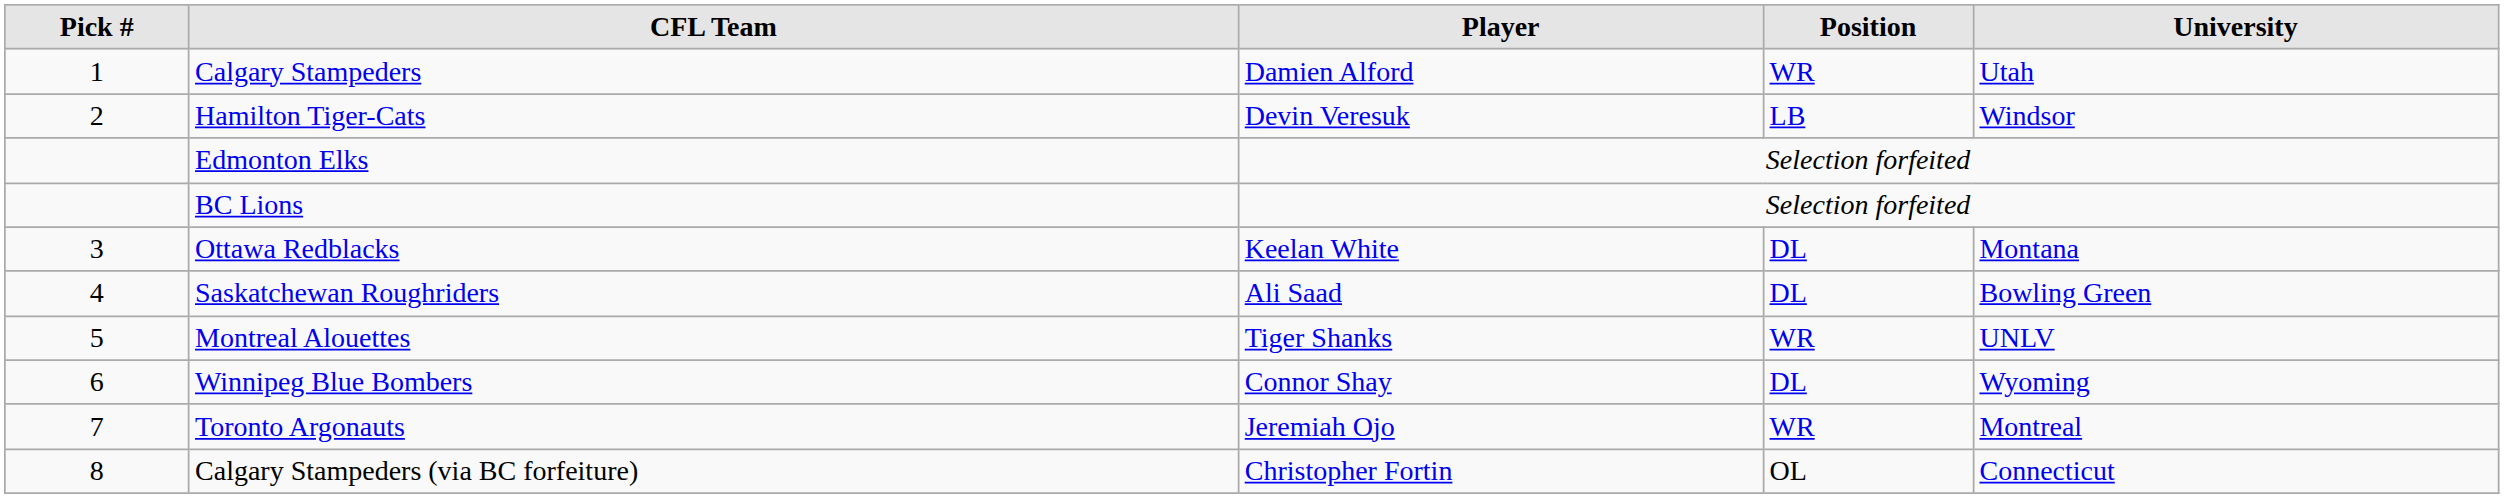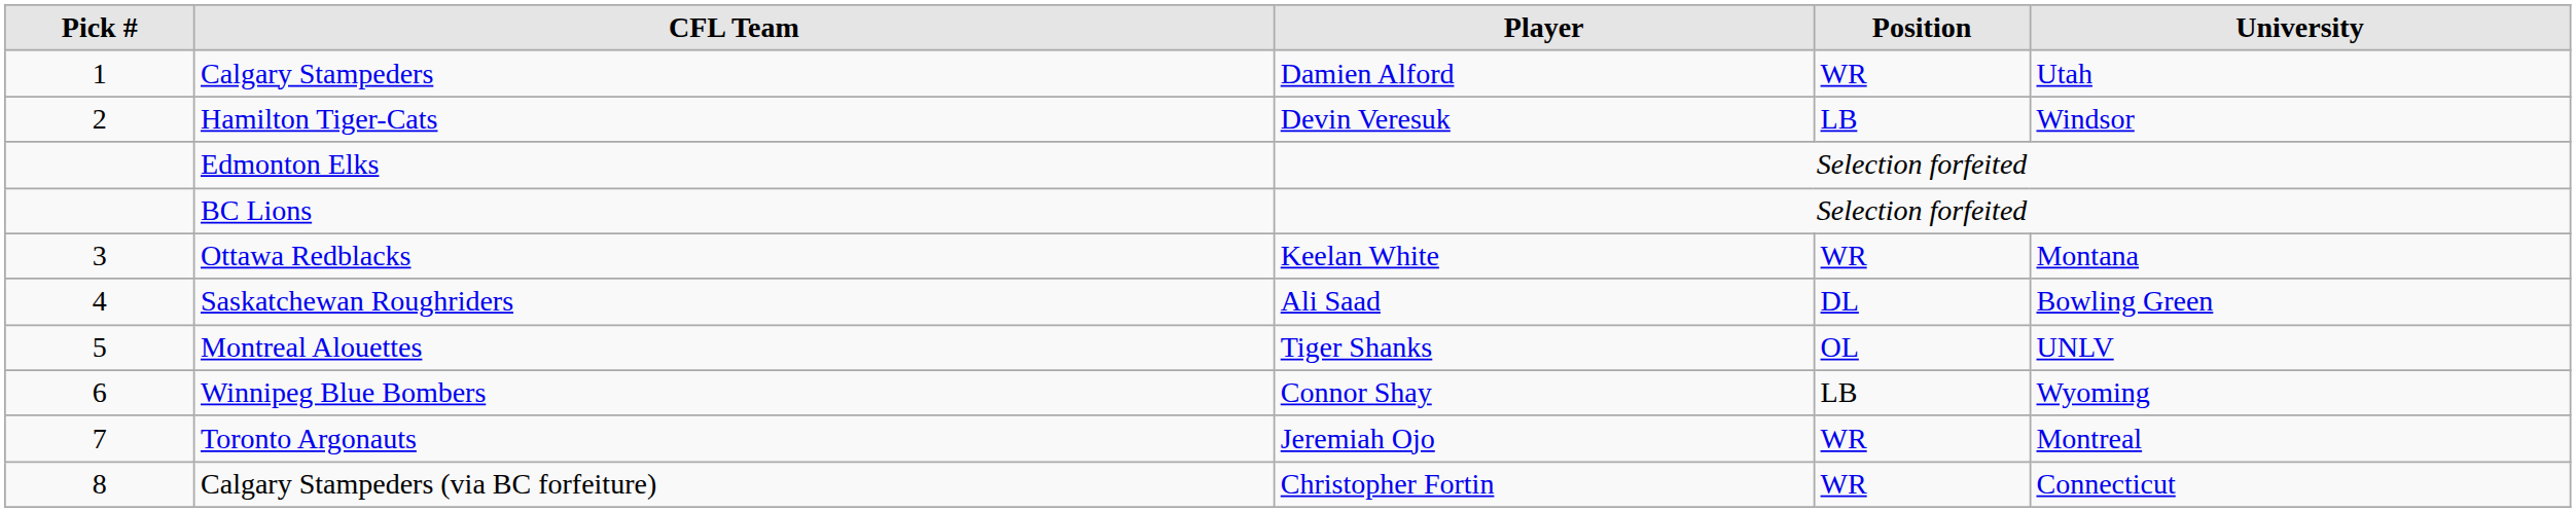Ottawa Redblacks | Position: DL -> WR
Montreal Alouettes | Position: WR -> OL
Winnipeg Blue Bombers | Position: DL -> LB
Calgary Stampeders (via BC forfeiture) | Position: OL -> WR
